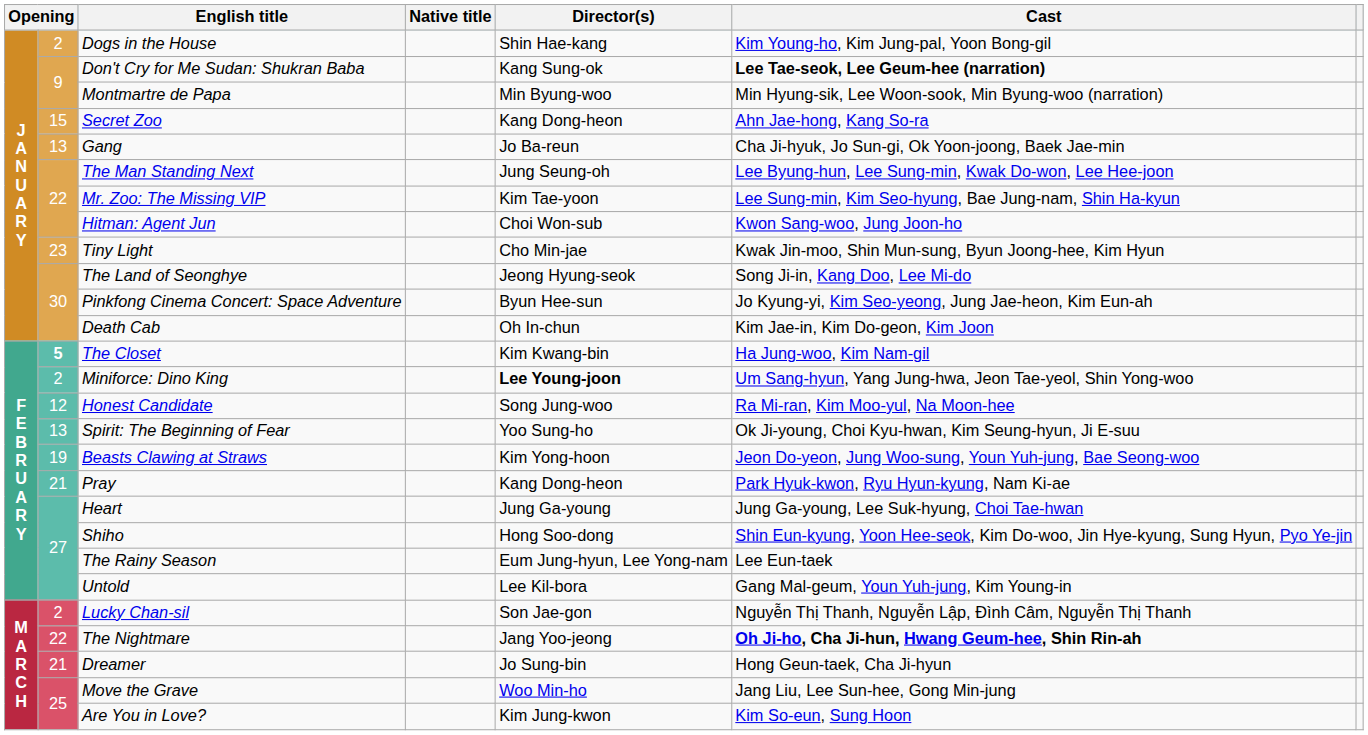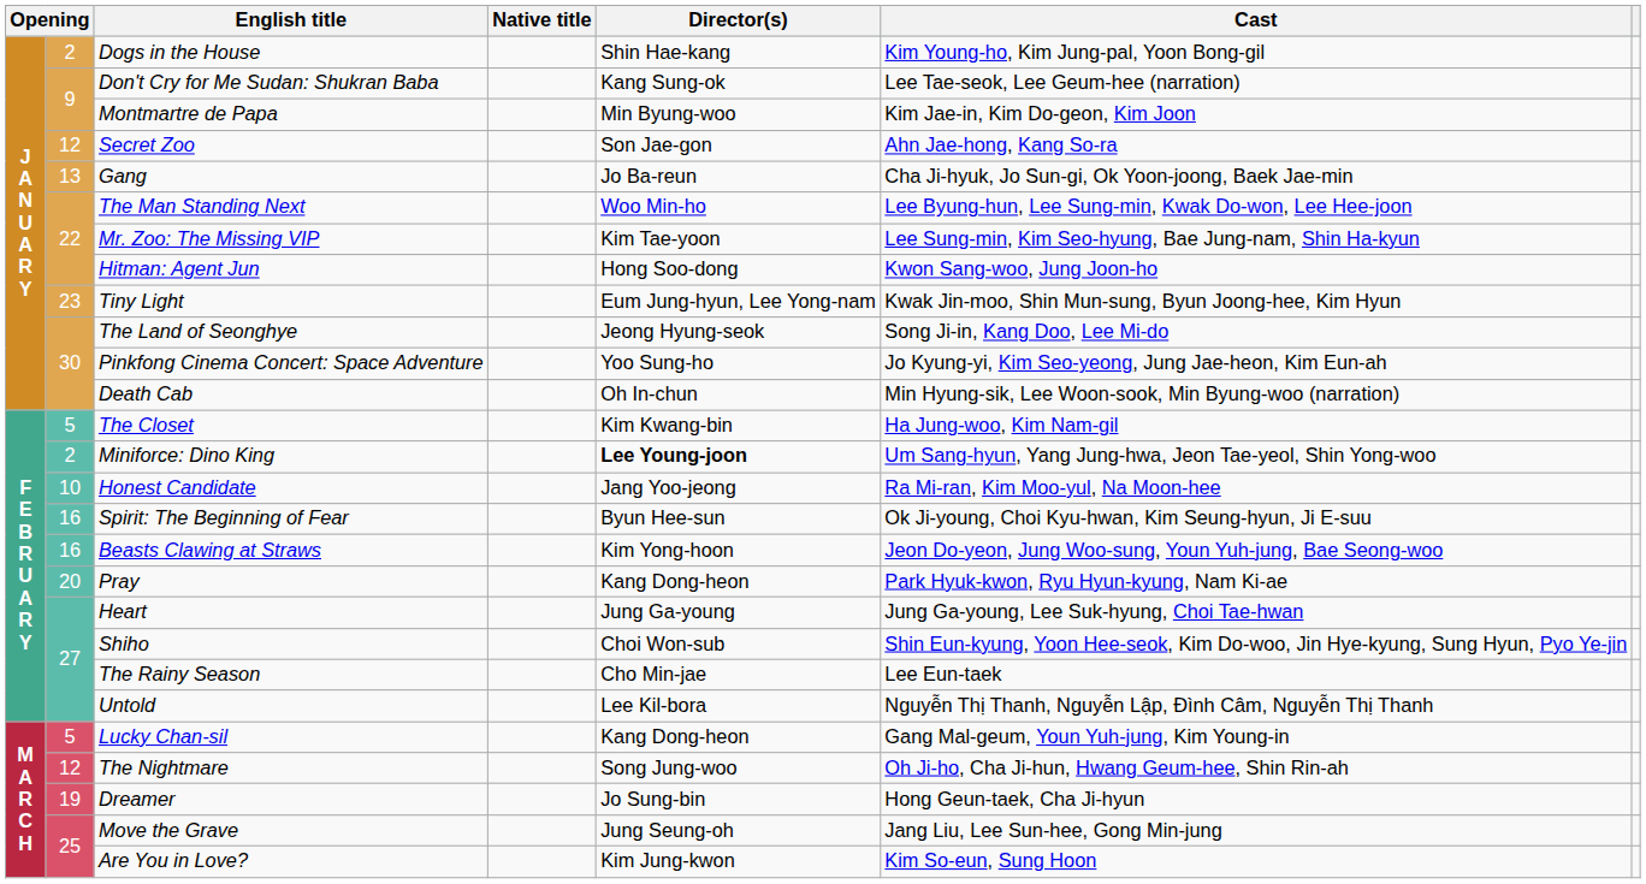Don't Cry for Me Sudan: Shukran Baba | Cast: bold -> normal
Montmartre de Papa | Cast: Min Hyung-sik, Lee Woon-sook, Min Byung-woo (narration) -> Kim Jae-in, Kim Do-geon, Kim Joon
Secret Zoo | column 2: 15 -> 12
Secret Zoo | Director(s): Kang Dong-heon -> Son Jae-gon
The Man Standing Next | Director(s): Jung Seung-oh -> Woo Min-ho
Hitman: Agent Jun | Director(s): Choi Won-sub -> Hong Soo-dong
Tiny Light | Director(s): Cho Min-jae -> Eum Jung-hyun, Lee Yong-nam
Pinkfong Cinema Concert: Space Adventure | Director(s): Byun Hee-sun -> Yoo Sung-ho
Death Cab | Cast: Kim Jae-in, Kim Do-geon, Kim Joon -> Min Hyung-sik, Lee Woon-sook, Min Byung-woo (narration)
The Closet | column 2: bold -> normal
Honest Candidate | column 2: 12 -> 10
Honest Candidate | Director(s): Song Jung-woo -> Jang Yoo-jeong
Spirit: The Beginning of Fear | column 2: 13 -> 16
Spirit: The Beginning of Fear | Director(s): Yoo Sung-ho -> Byun Hee-sun
Beasts Clawing at Straws | column 2: 19 -> 16
Pray | column 2: 21 -> 20
Shiho | Director(s): Hong Soo-dong -> Choi Won-sub
The Rainy Season | Director(s): Eum Jung-hyun, Lee Yong-nam -> Cho Min-jae
Untold | Cast: Gang Mal-geum, Youn Yuh-jung, Kim Young-in -> Nguyễn Thị Thanh, Nguyễn Lập, Đình Câm, Nguyễn Thị Thanh
Lucky Chan-sil | column 2: 2 -> 5
Lucky Chan-sil | Director(s): Son Jae-gon -> Kang Dong-heon
Lucky Chan-sil | Cast: Nguyễn Thị Thanh, Nguyễn Lập, Đình Câm, Nguyễn Thị Thanh -> Gang Mal-geum, Youn Yuh-jung, Kim Young-in
The Nightmare | column 2: 22 -> 12
The Nightmare | Director(s): Jang Yoo-jeong -> Song Jung-woo
The Nightmare | Cast: bold -> normal
Dreamer | column 2: 21 -> 19
Move the Grave | Director(s): Woo Min-ho -> Jung Seung-oh
